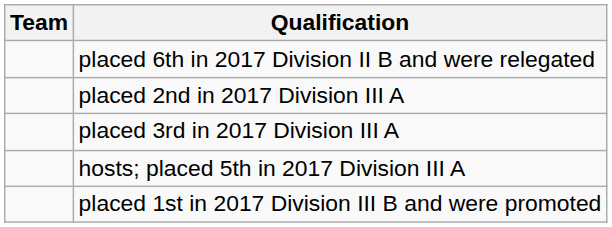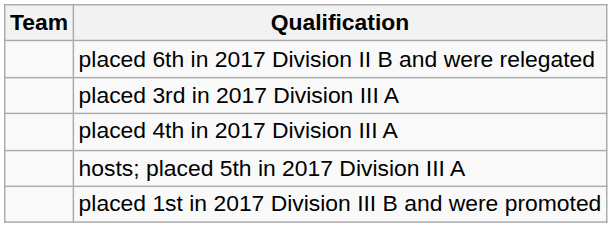- row: placed 2nd in 2017 Division III A
+ row: placed 4th in 2017 Division III A
